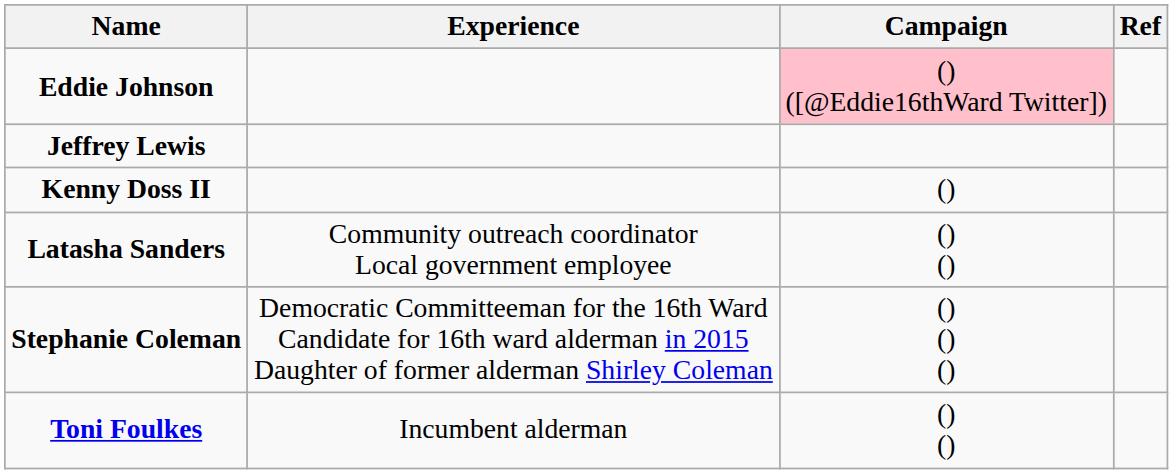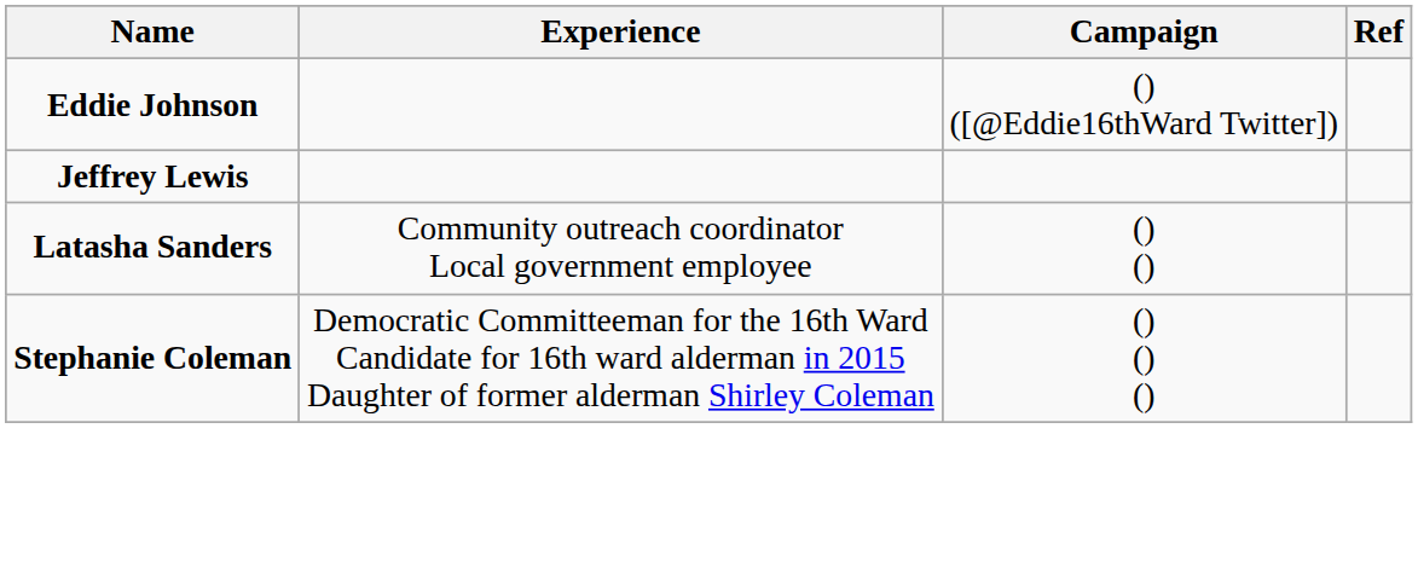Eddie Johnson | Campaign: pink background -> no background
- row: Kenny Doss II | ()
- row: Toni Foulkes | Incumbent alderman | () ()
